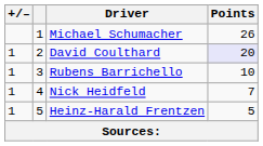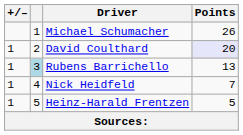Rubens Barrichello | column 2: no background -> lightblue background
Rubens Barrichello | Points: 10 -> 13
